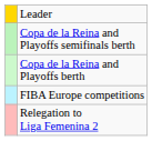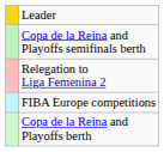rows swapped: Copa de la Reina and Playoffs berth <-> Relegation to Liga Femenina 2
